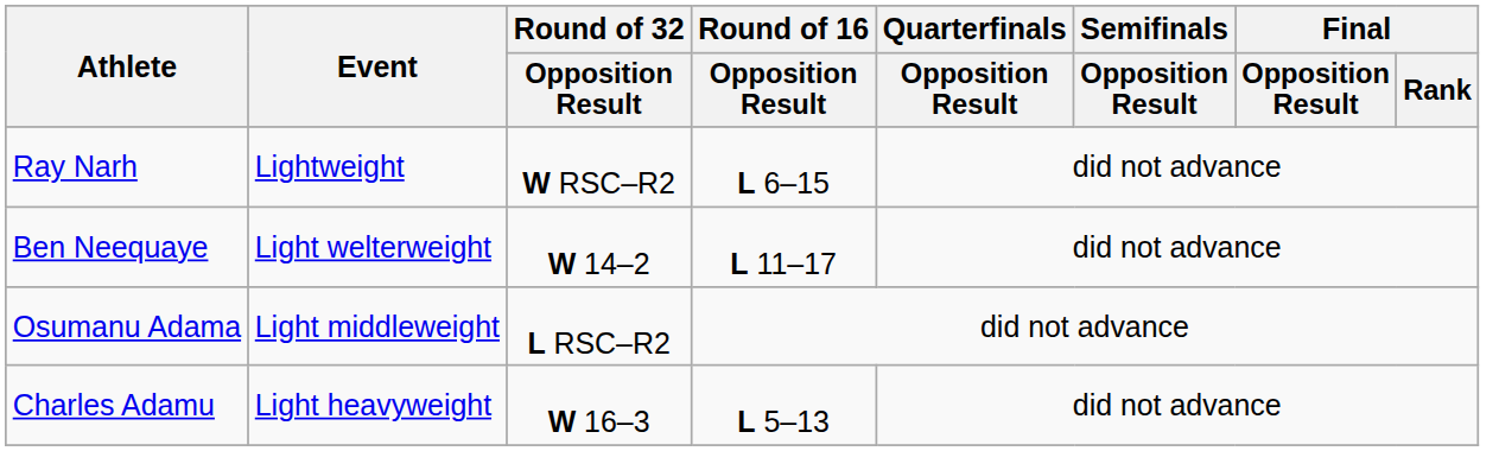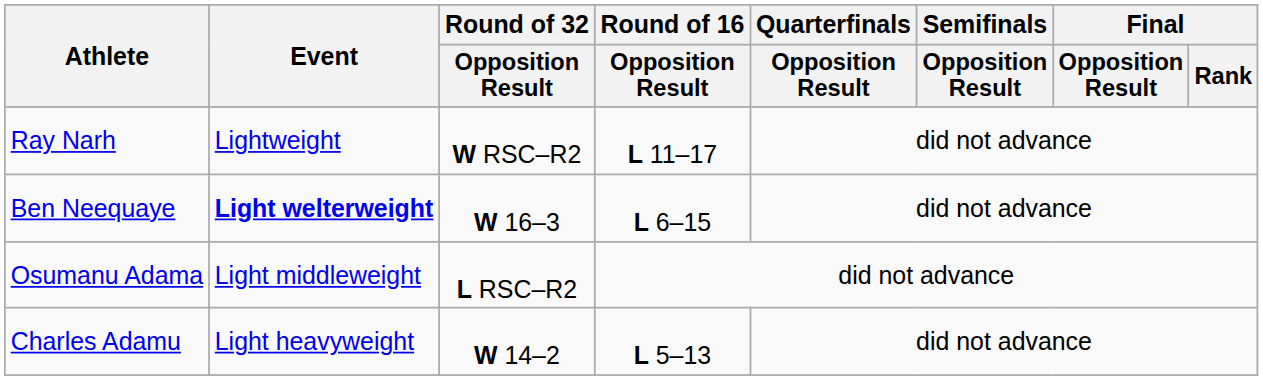Ray Narh | Round of 16 / Opposition Result: L 6–15 -> L 11–17
Ben Neequaye | Event: normal -> bold
Ben Neequaye | Round of 32 / Opposition Result: W 14–2 -> W 16–3
Ben Neequaye | Round of 16 / Opposition Result: L 11–17 -> L 6–15
Charles Adamu | Round of 32 / Opposition Result: W 16–3 -> W 14–2
